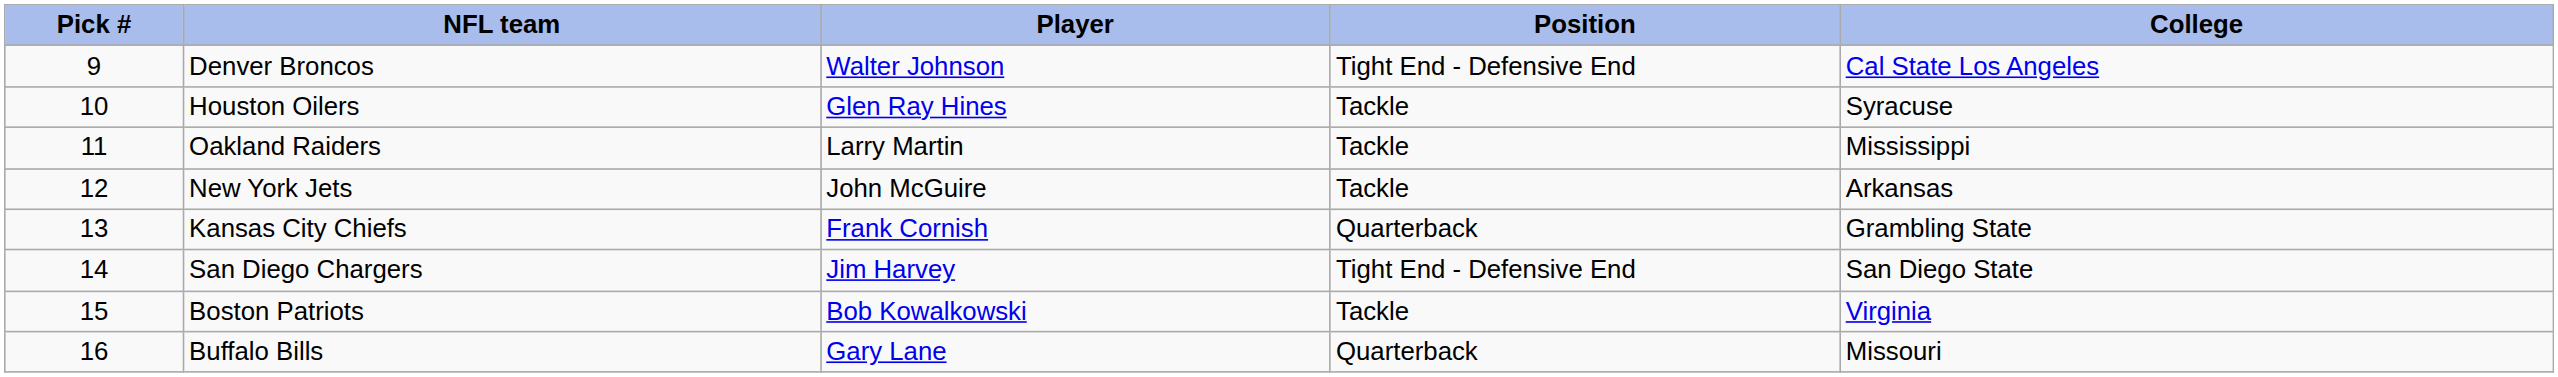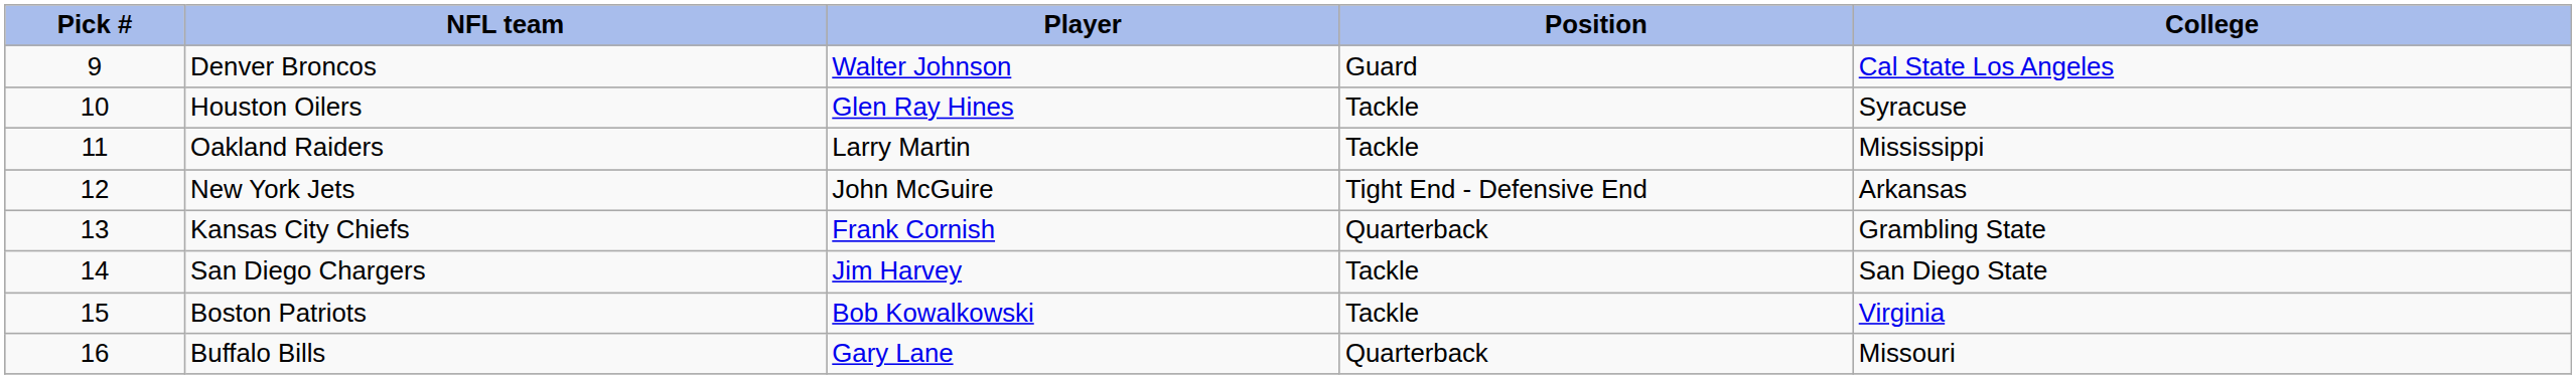Denver Broncos | Position: Tight End - Defensive End -> Guard
New York Jets | Position: Tackle -> Tight End - Defensive End
San Diego Chargers | Position: Tight End - Defensive End -> Tackle
